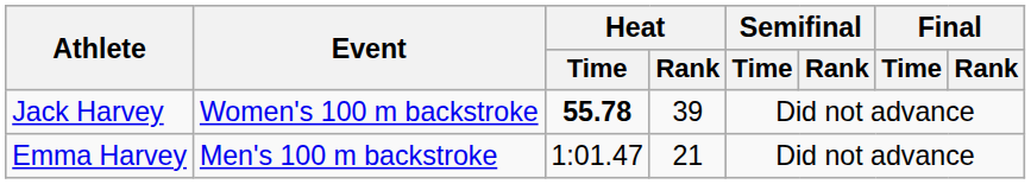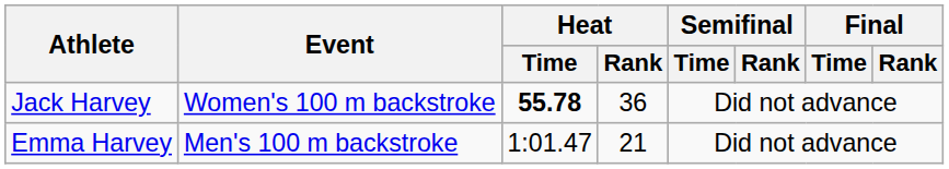Jack Harvey | Heat / Rank: 39 -> 36
